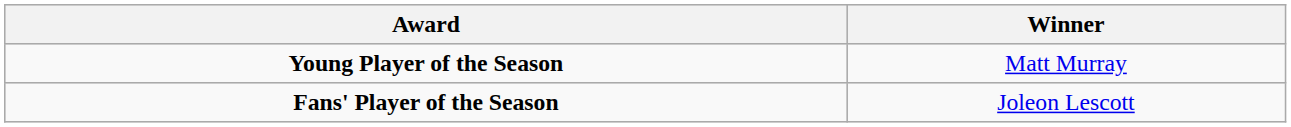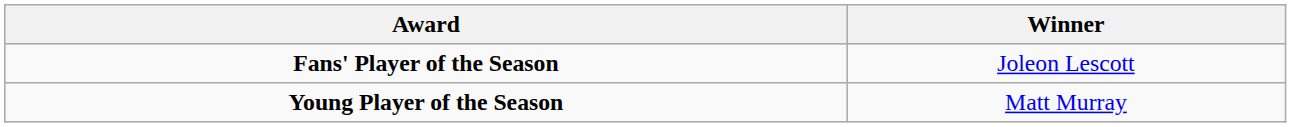rows swapped: Fans' Player of the Season <-> Young Player of the Season
